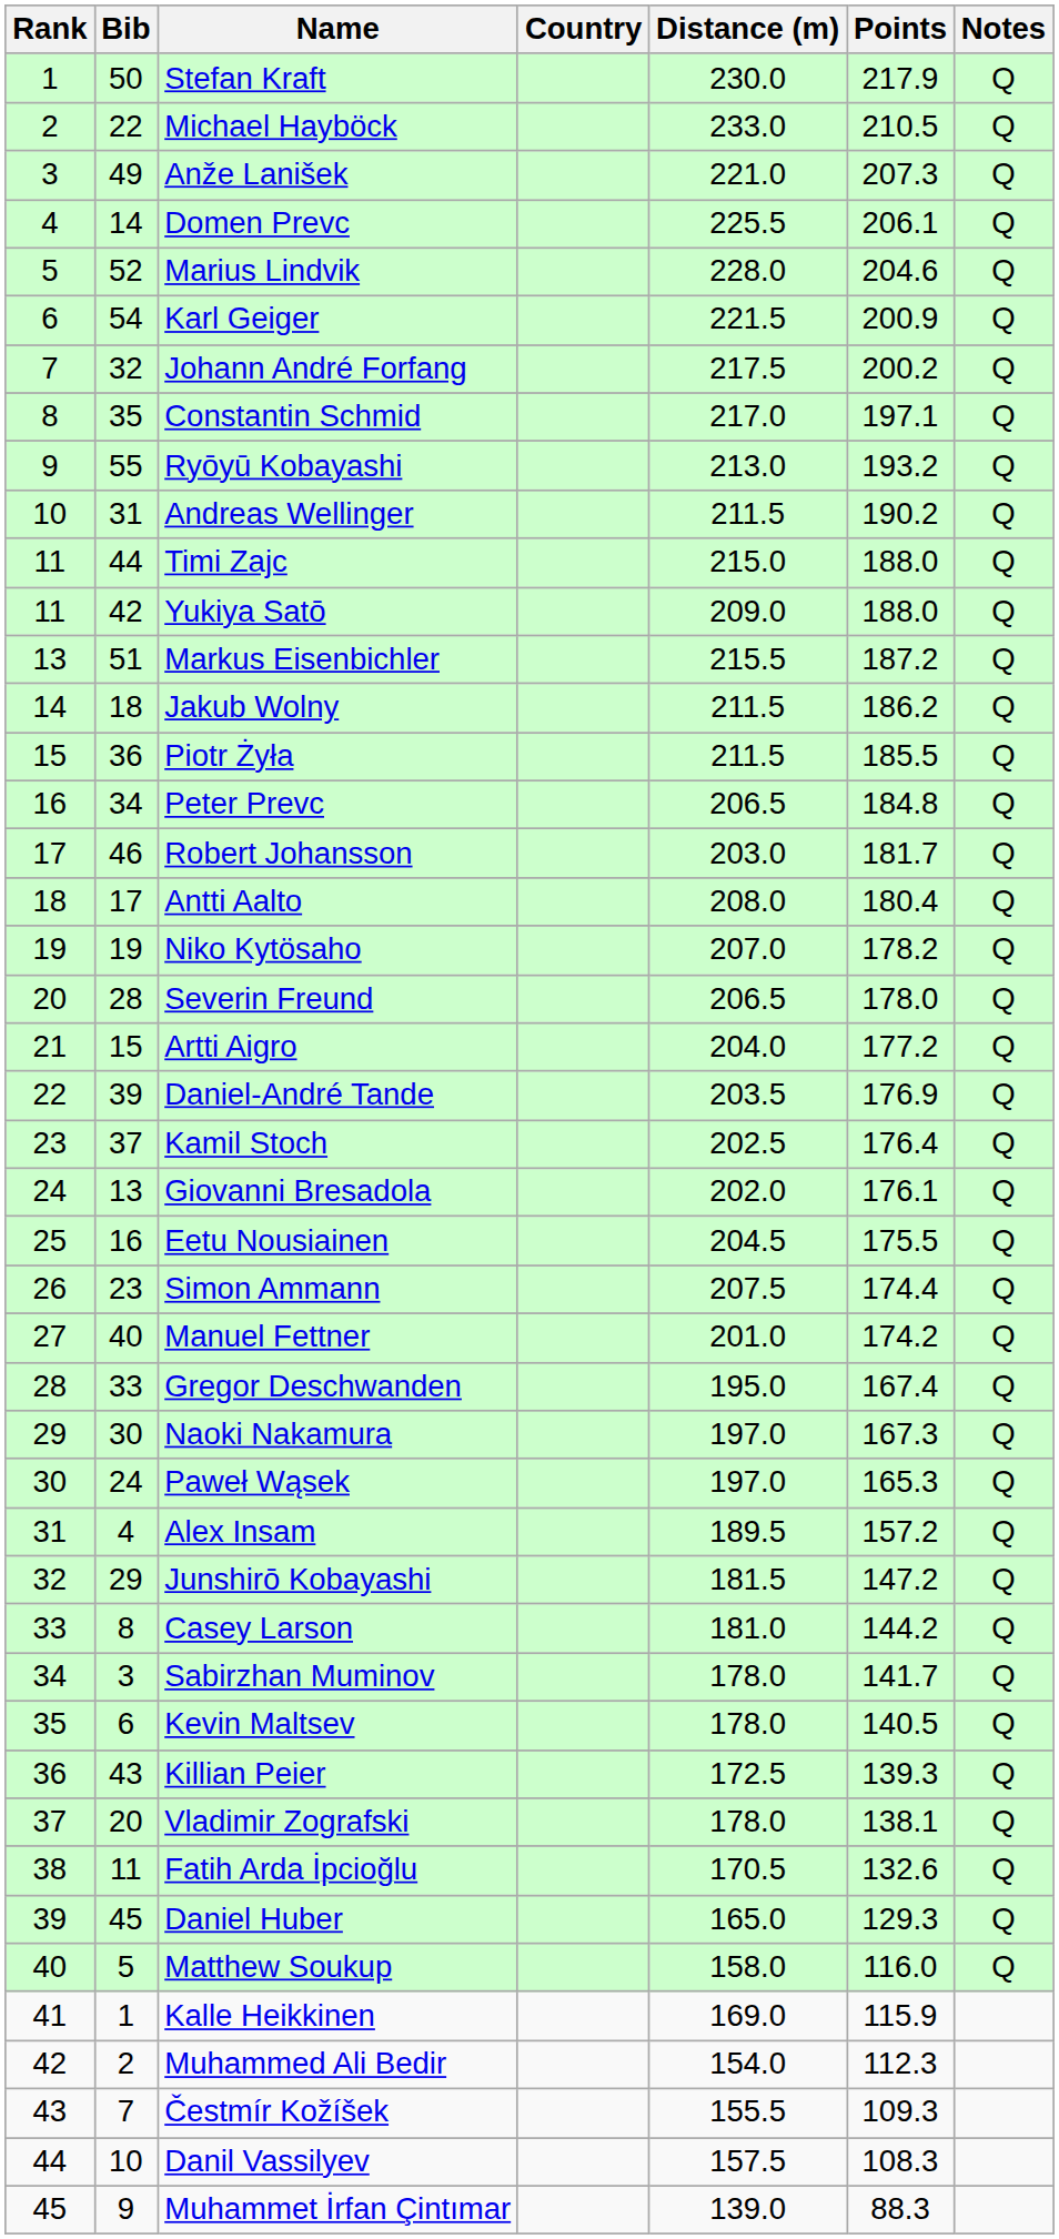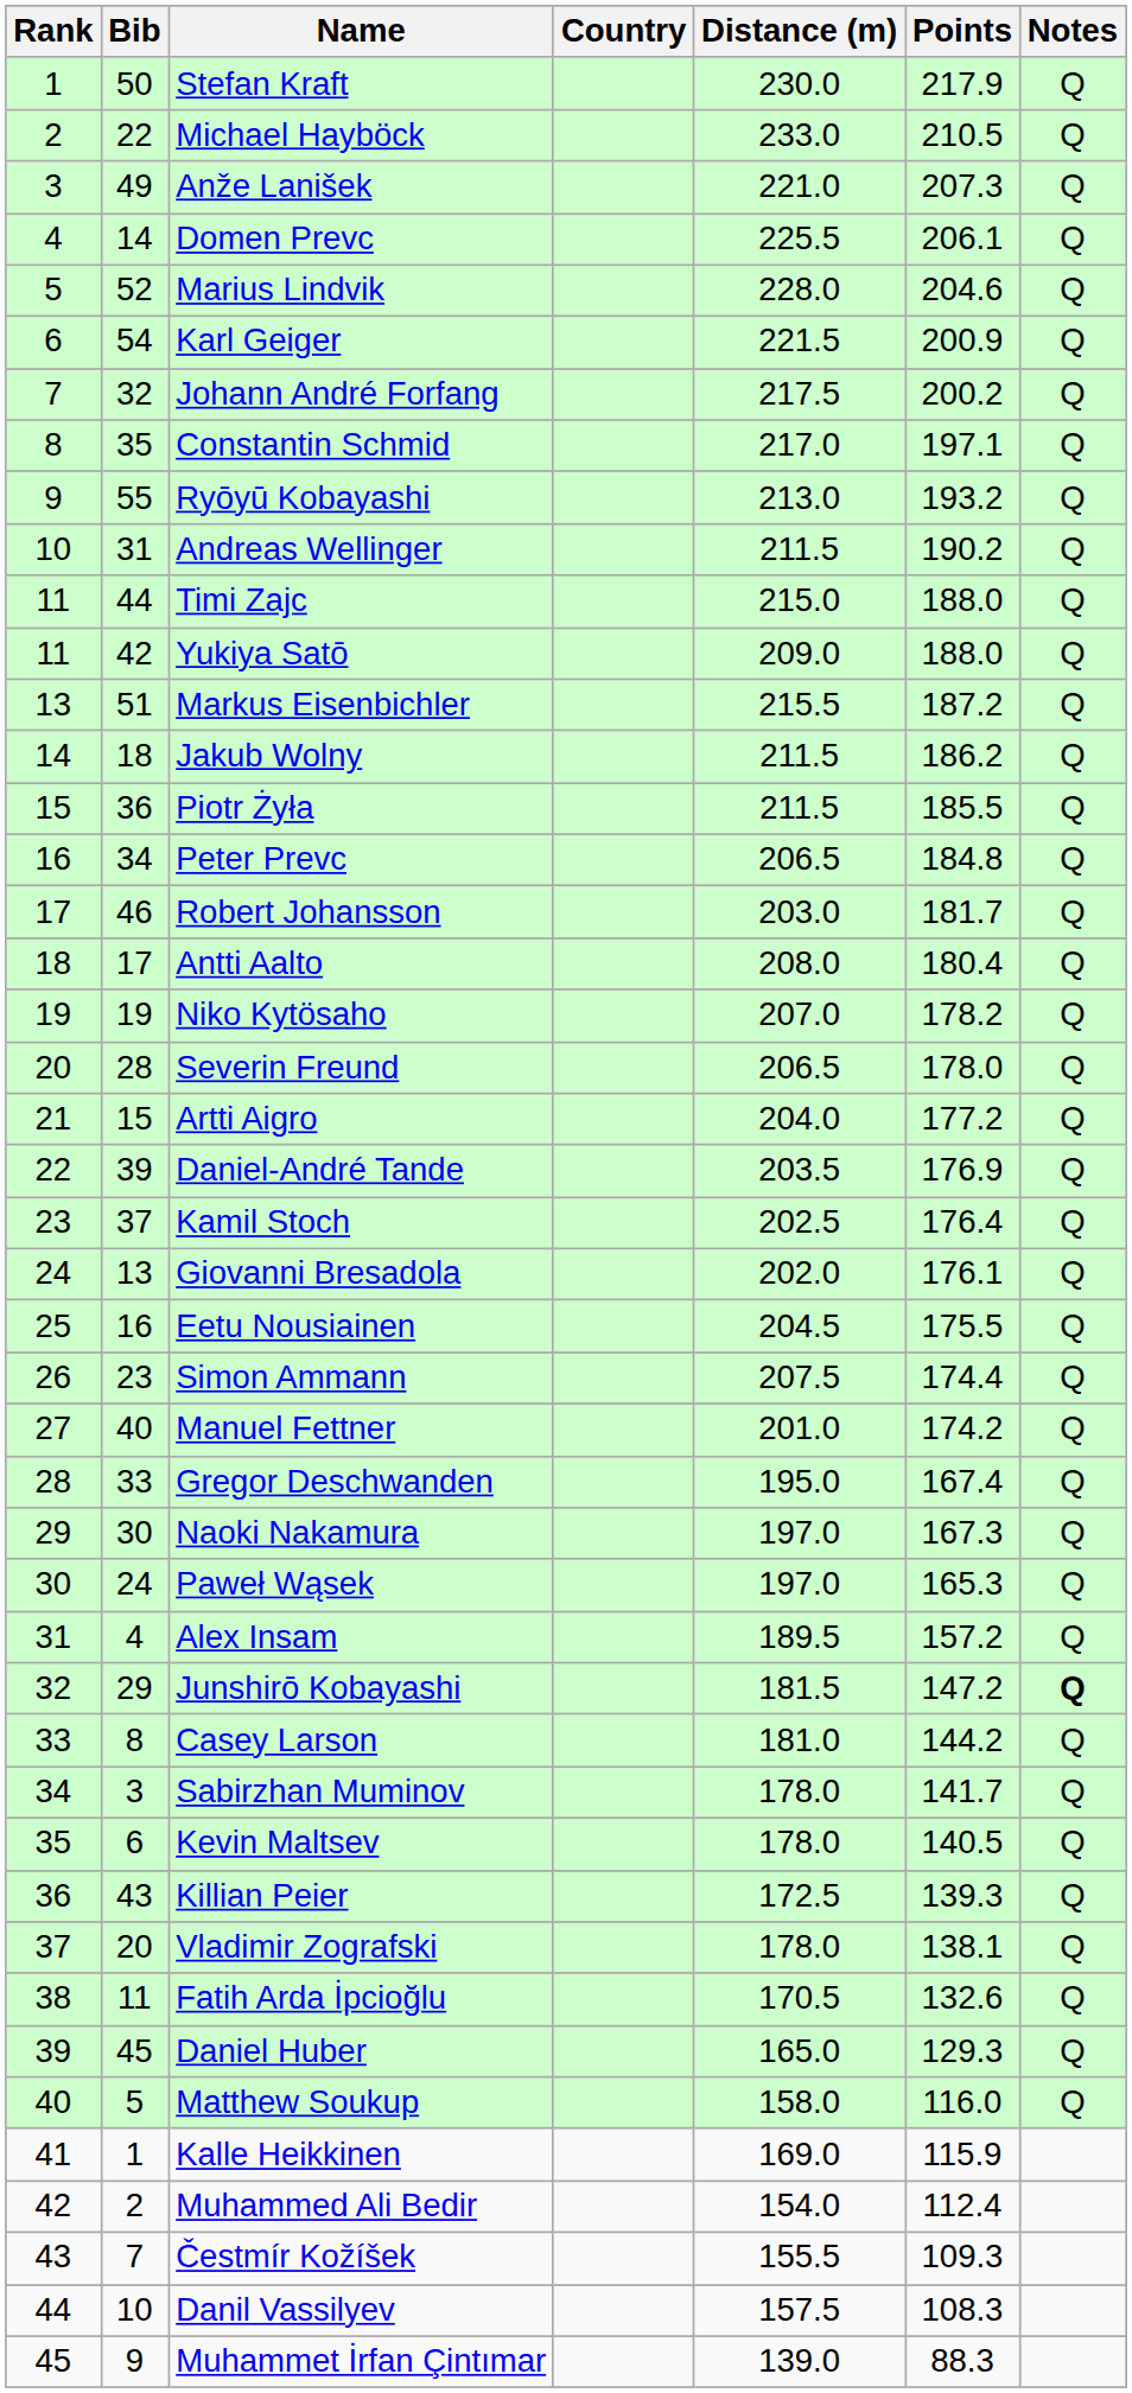Junshirō Kobayashi | Notes: normal -> bold
Muhammed Ali Bedir | Points: 112.3 -> 112.4
